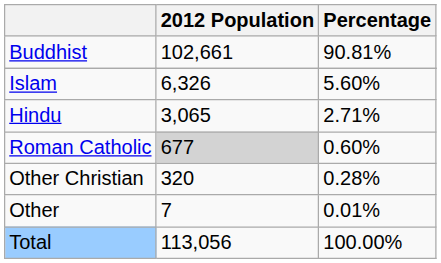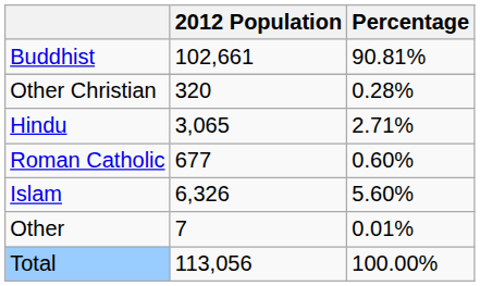rows swapped: Islam <-> Other Christian
Roman Catholic | 2012 Population: lightgrey background -> no background
